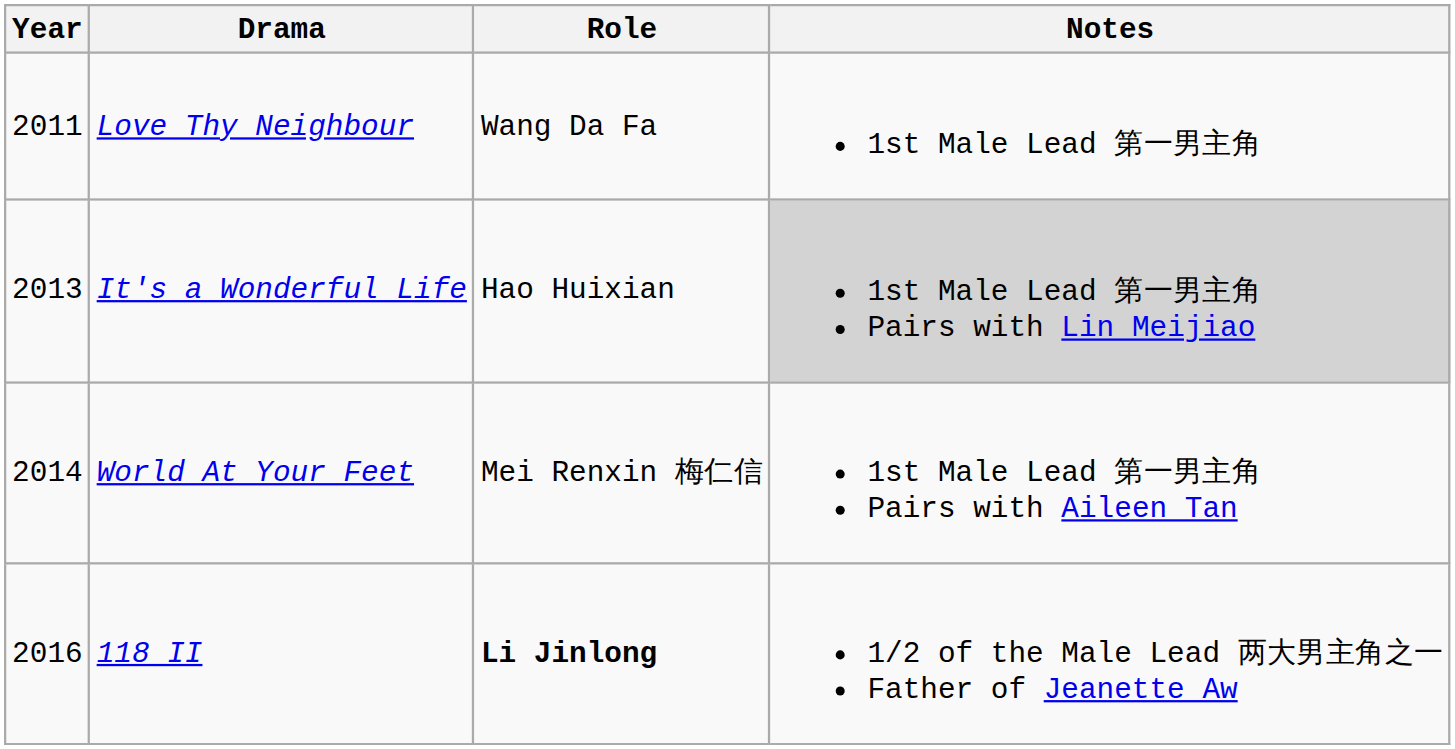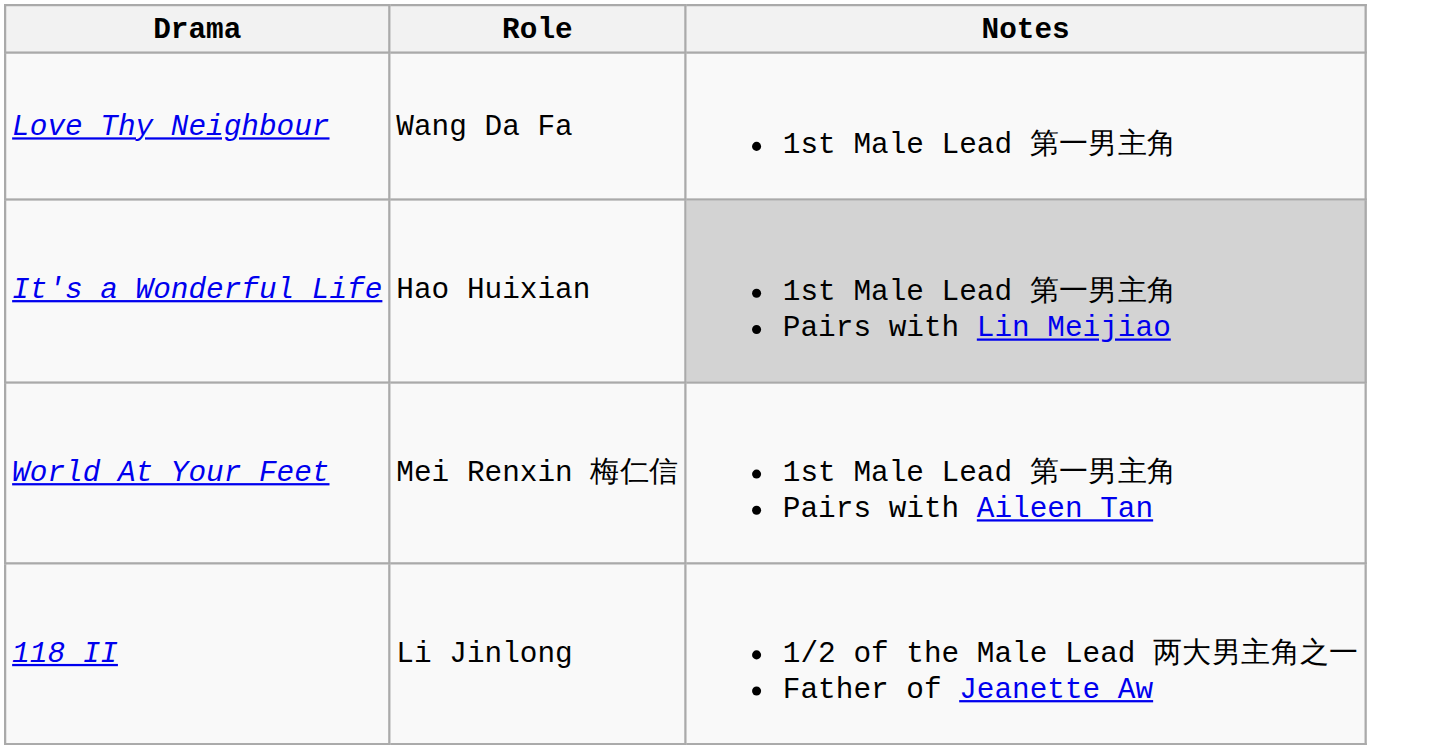- column: Year | 2011 | 2013 | 2014 | 2016
118 II | Role: bold -> normal
